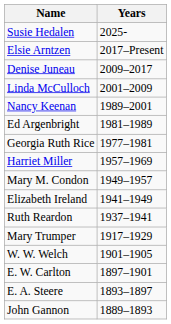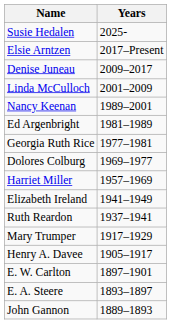+ row: Dolores Colburg | 1969–1977
- row: Mary M. Condon | 1949–1957
+ row: Henry A. Davee | 1905–1917
- row: W. W. Welch | 1901–1905
